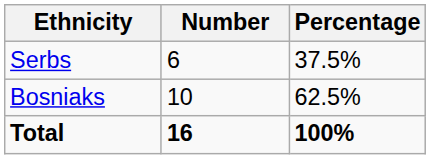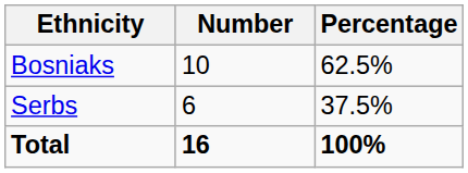rows swapped: Bosniaks <-> Serbs
